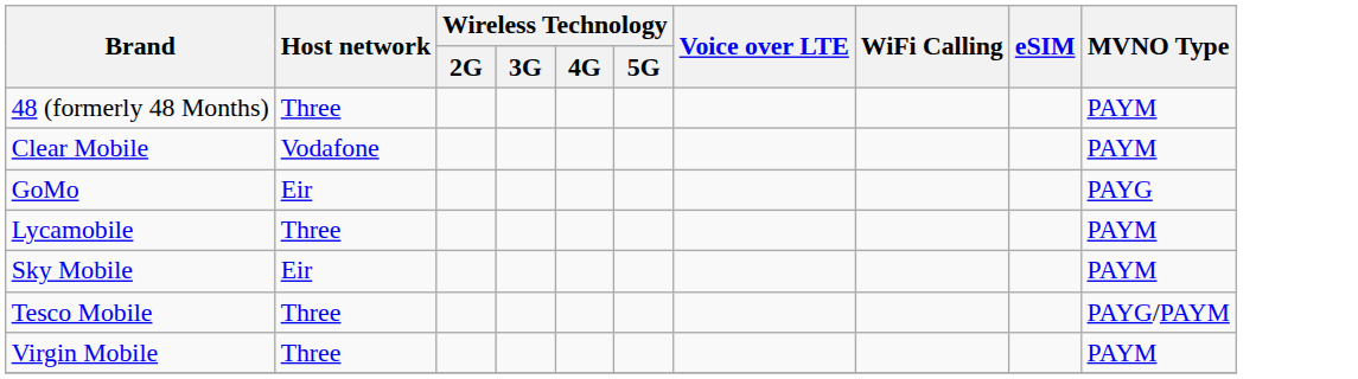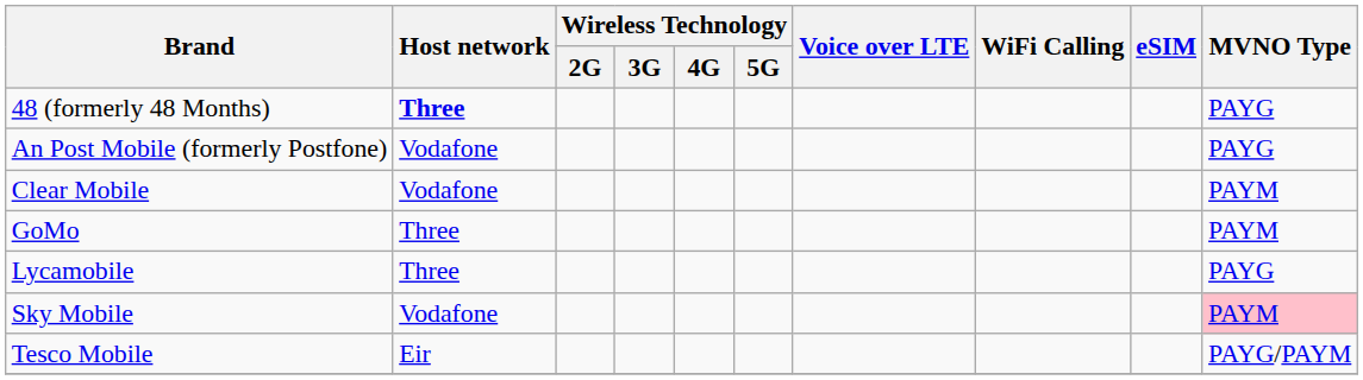48 (formerly 48 Months) | Host network: normal -> bold
48 (formerly 48 Months) | MVNO Type: PAYM -> PAYG
+ row: An Post Mobile (formerly Postfone) | Vodafone | PAYG
GoMo | Host network: Eir -> Three
GoMo | MVNO Type: PAYG -> PAYM
Lycamobile | MVNO Type: PAYM -> PAYG
Sky Mobile | Host network: Eir -> Vodafone
Sky Mobile | MVNO Type: no background -> pink background
Tesco Mobile | Host network: Three -> Eir
- row: Virgin Mobile | Three | PAYM
